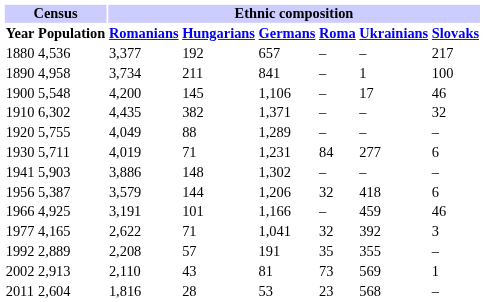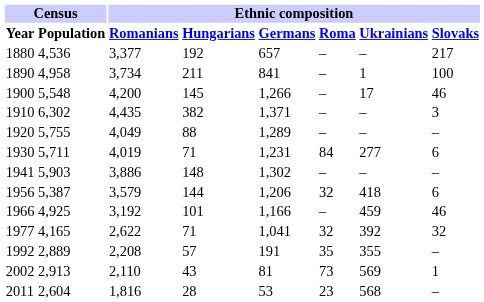1900 | Ethnic composition / Germans: 1,106 -> 1,266
1910 | Ethnic composition / Slovaks: 32 -> 3
1966 | Ethnic composition / Romanians: 3,191 -> 3,192
1977 | Ethnic composition / Slovaks: 3 -> 32
